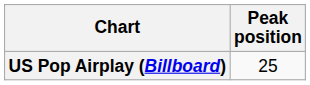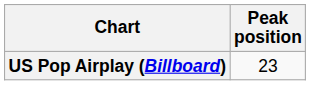US Pop Airplay (Billboard) | Peak position: 25 -> 23
